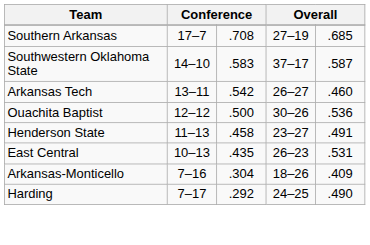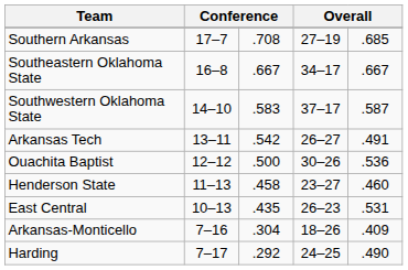+ row: Southeastern Oklahoma State | 16–8 | .667 | 34–17 | .667
Arkansas Tech | column 5: .460 -> .491
Henderson State | column 5: .491 -> .460
